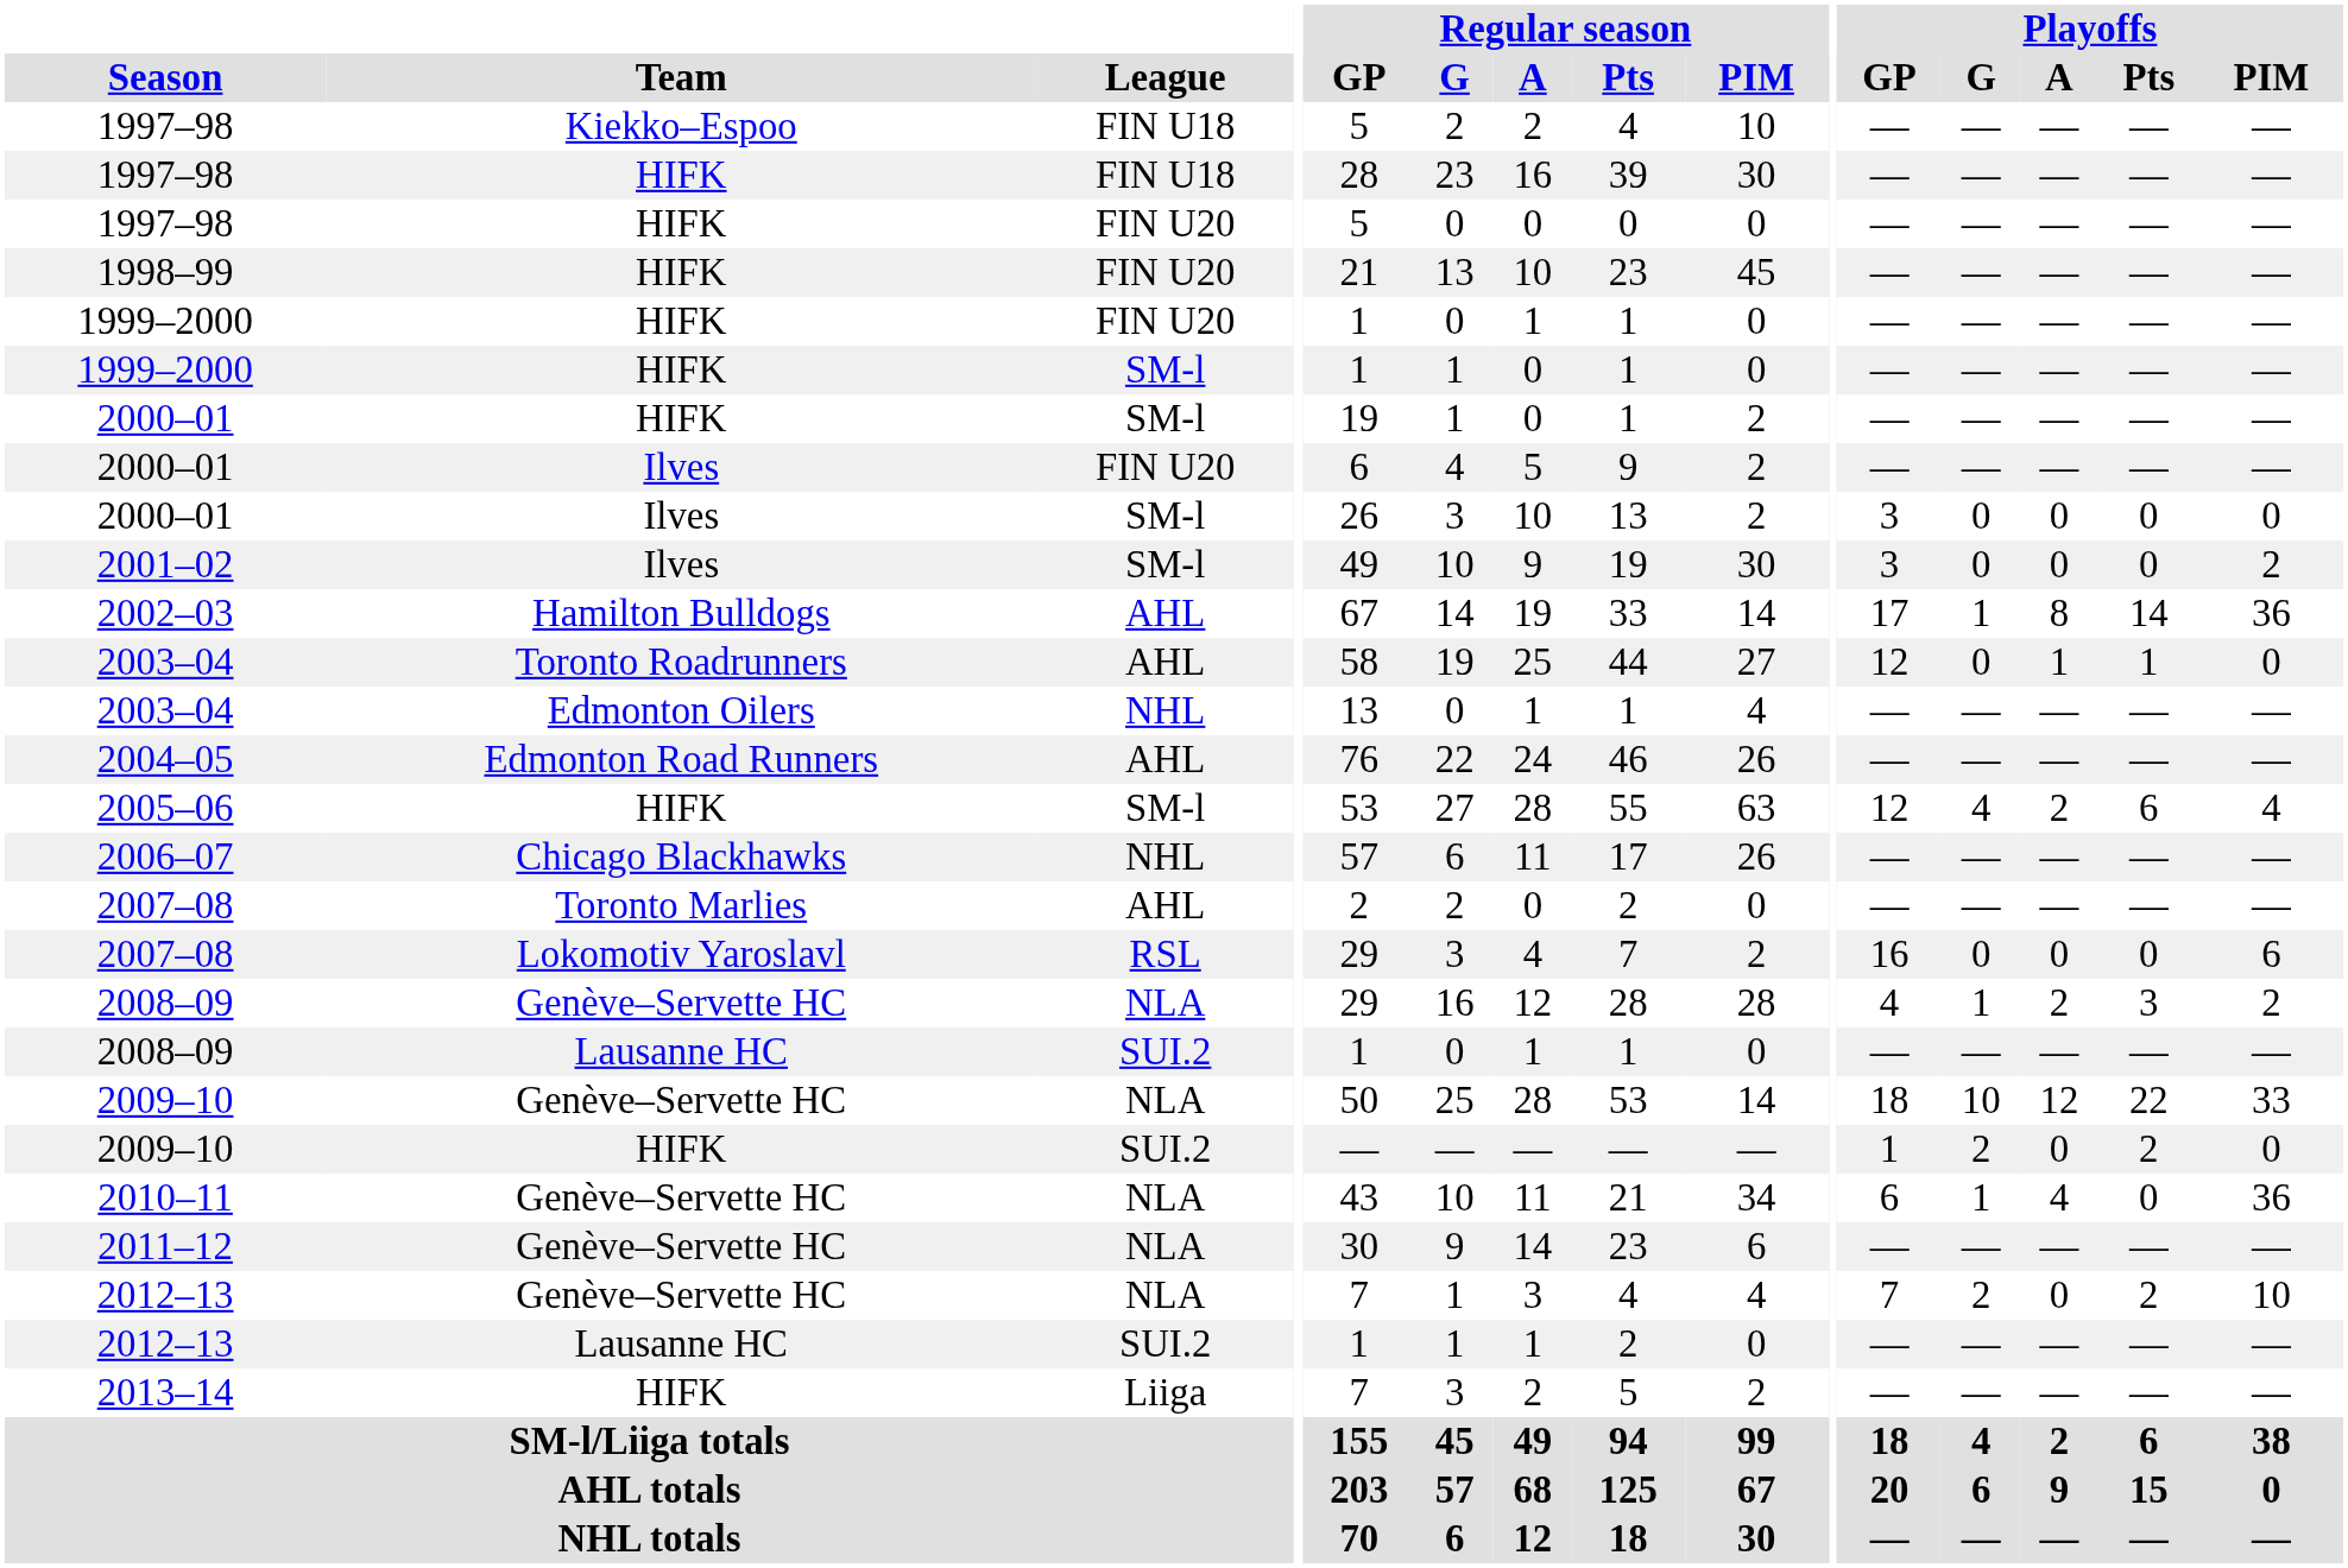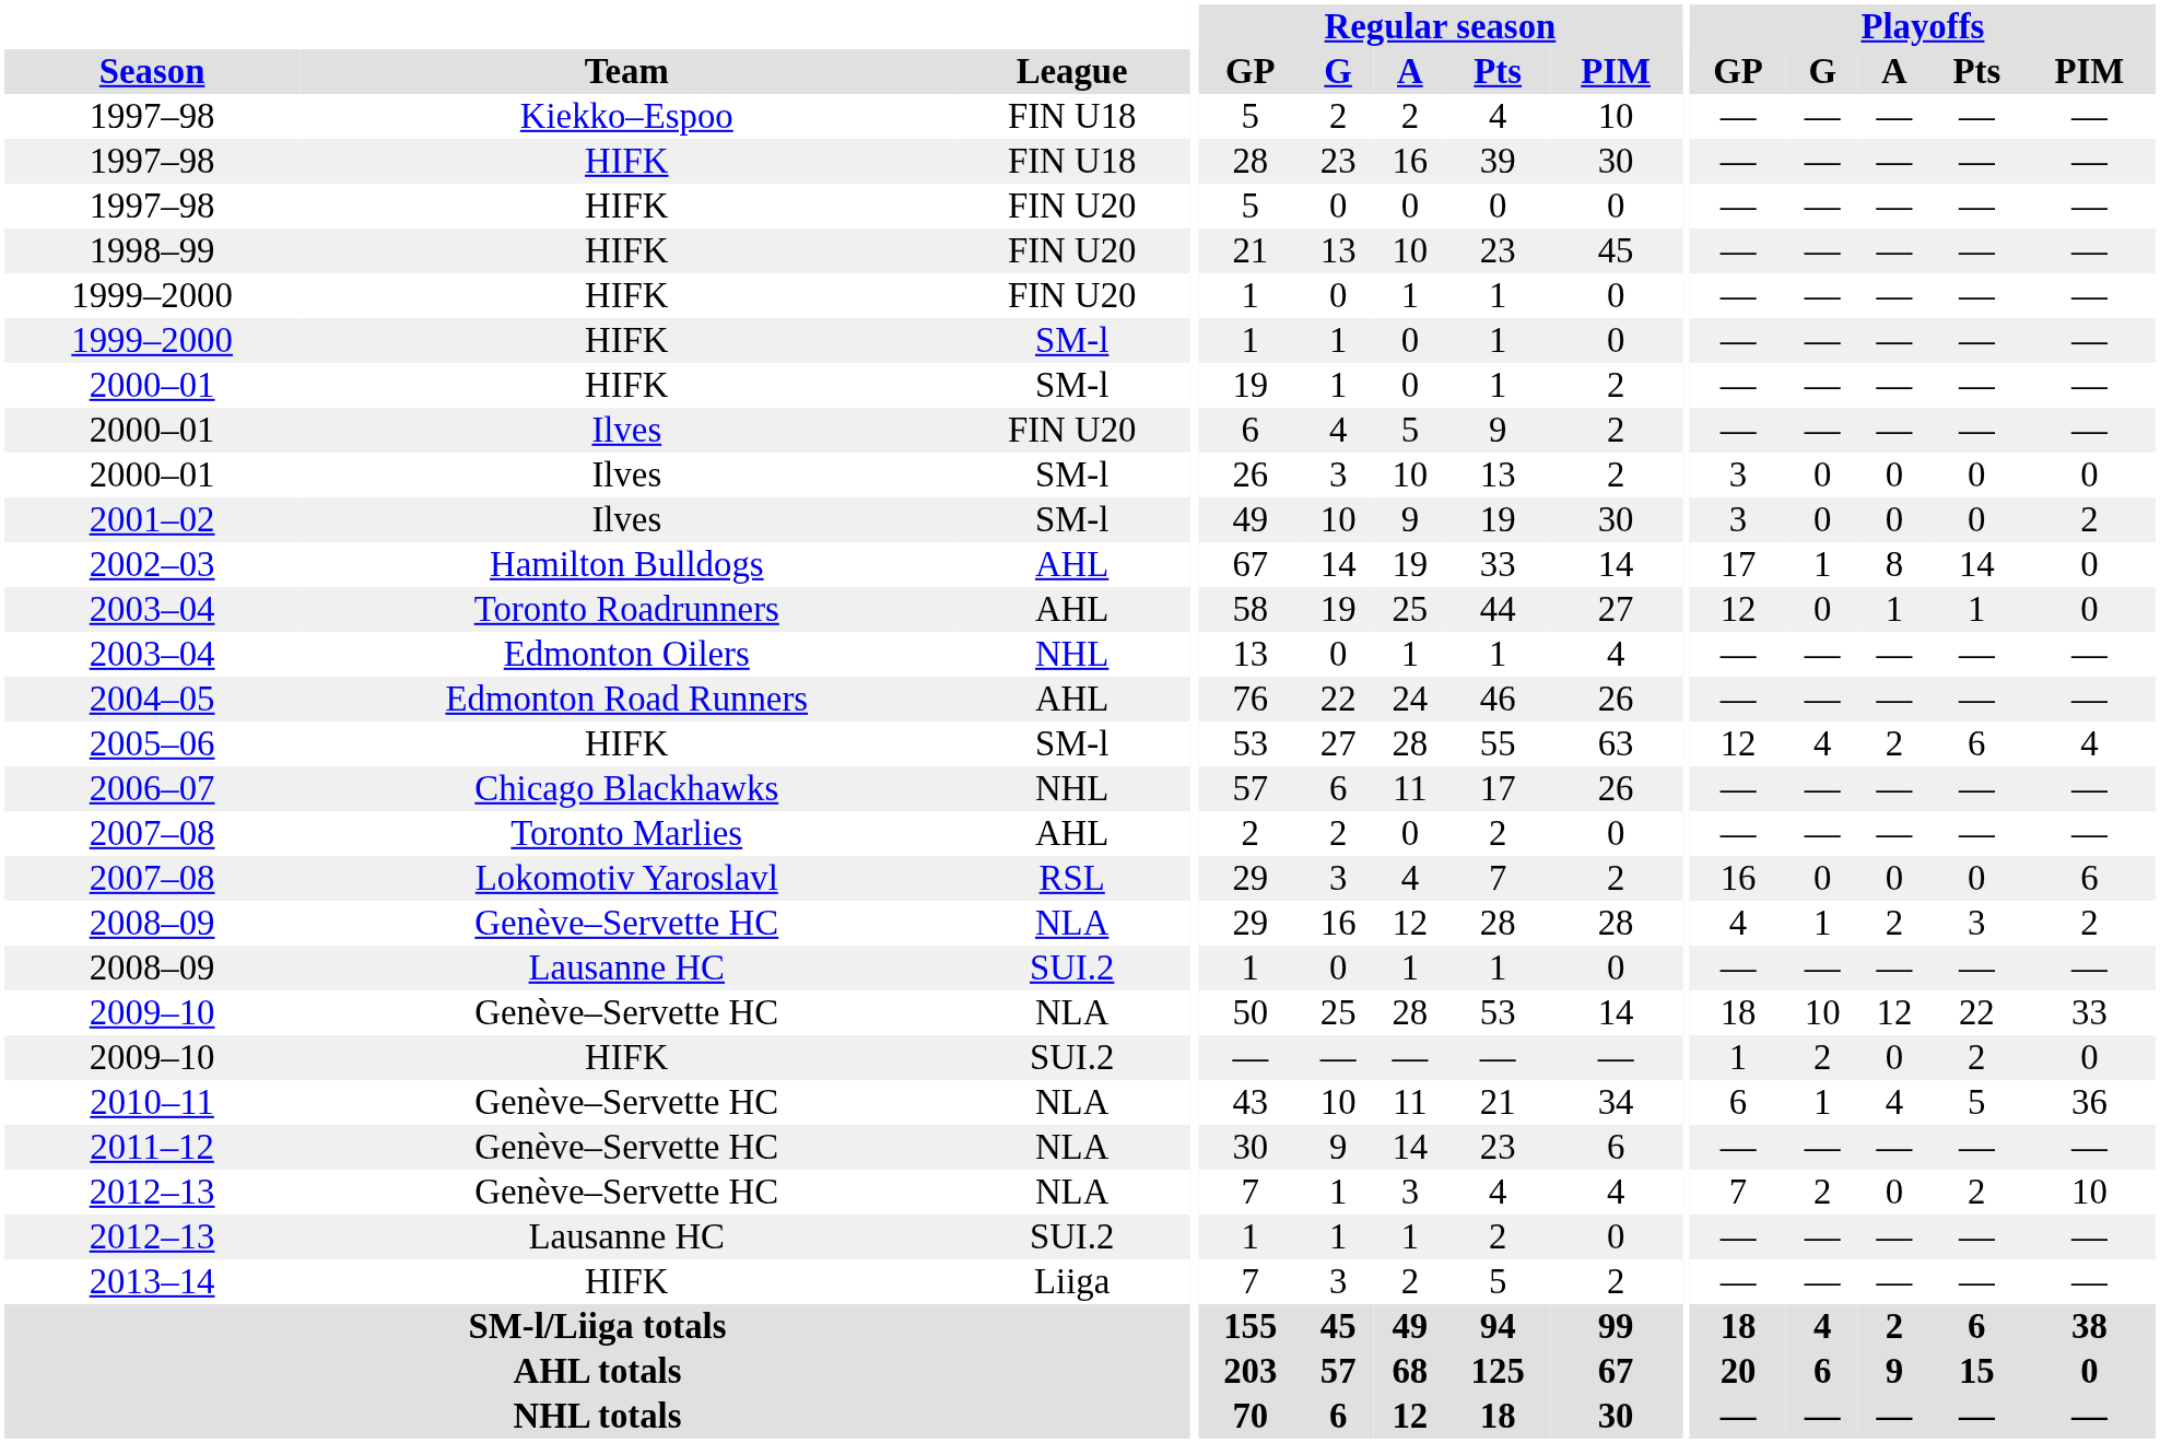2002–03 | Playoffs / PIM: 36 -> 0
2010–11 | Playoffs / Pts: 0 -> 5
